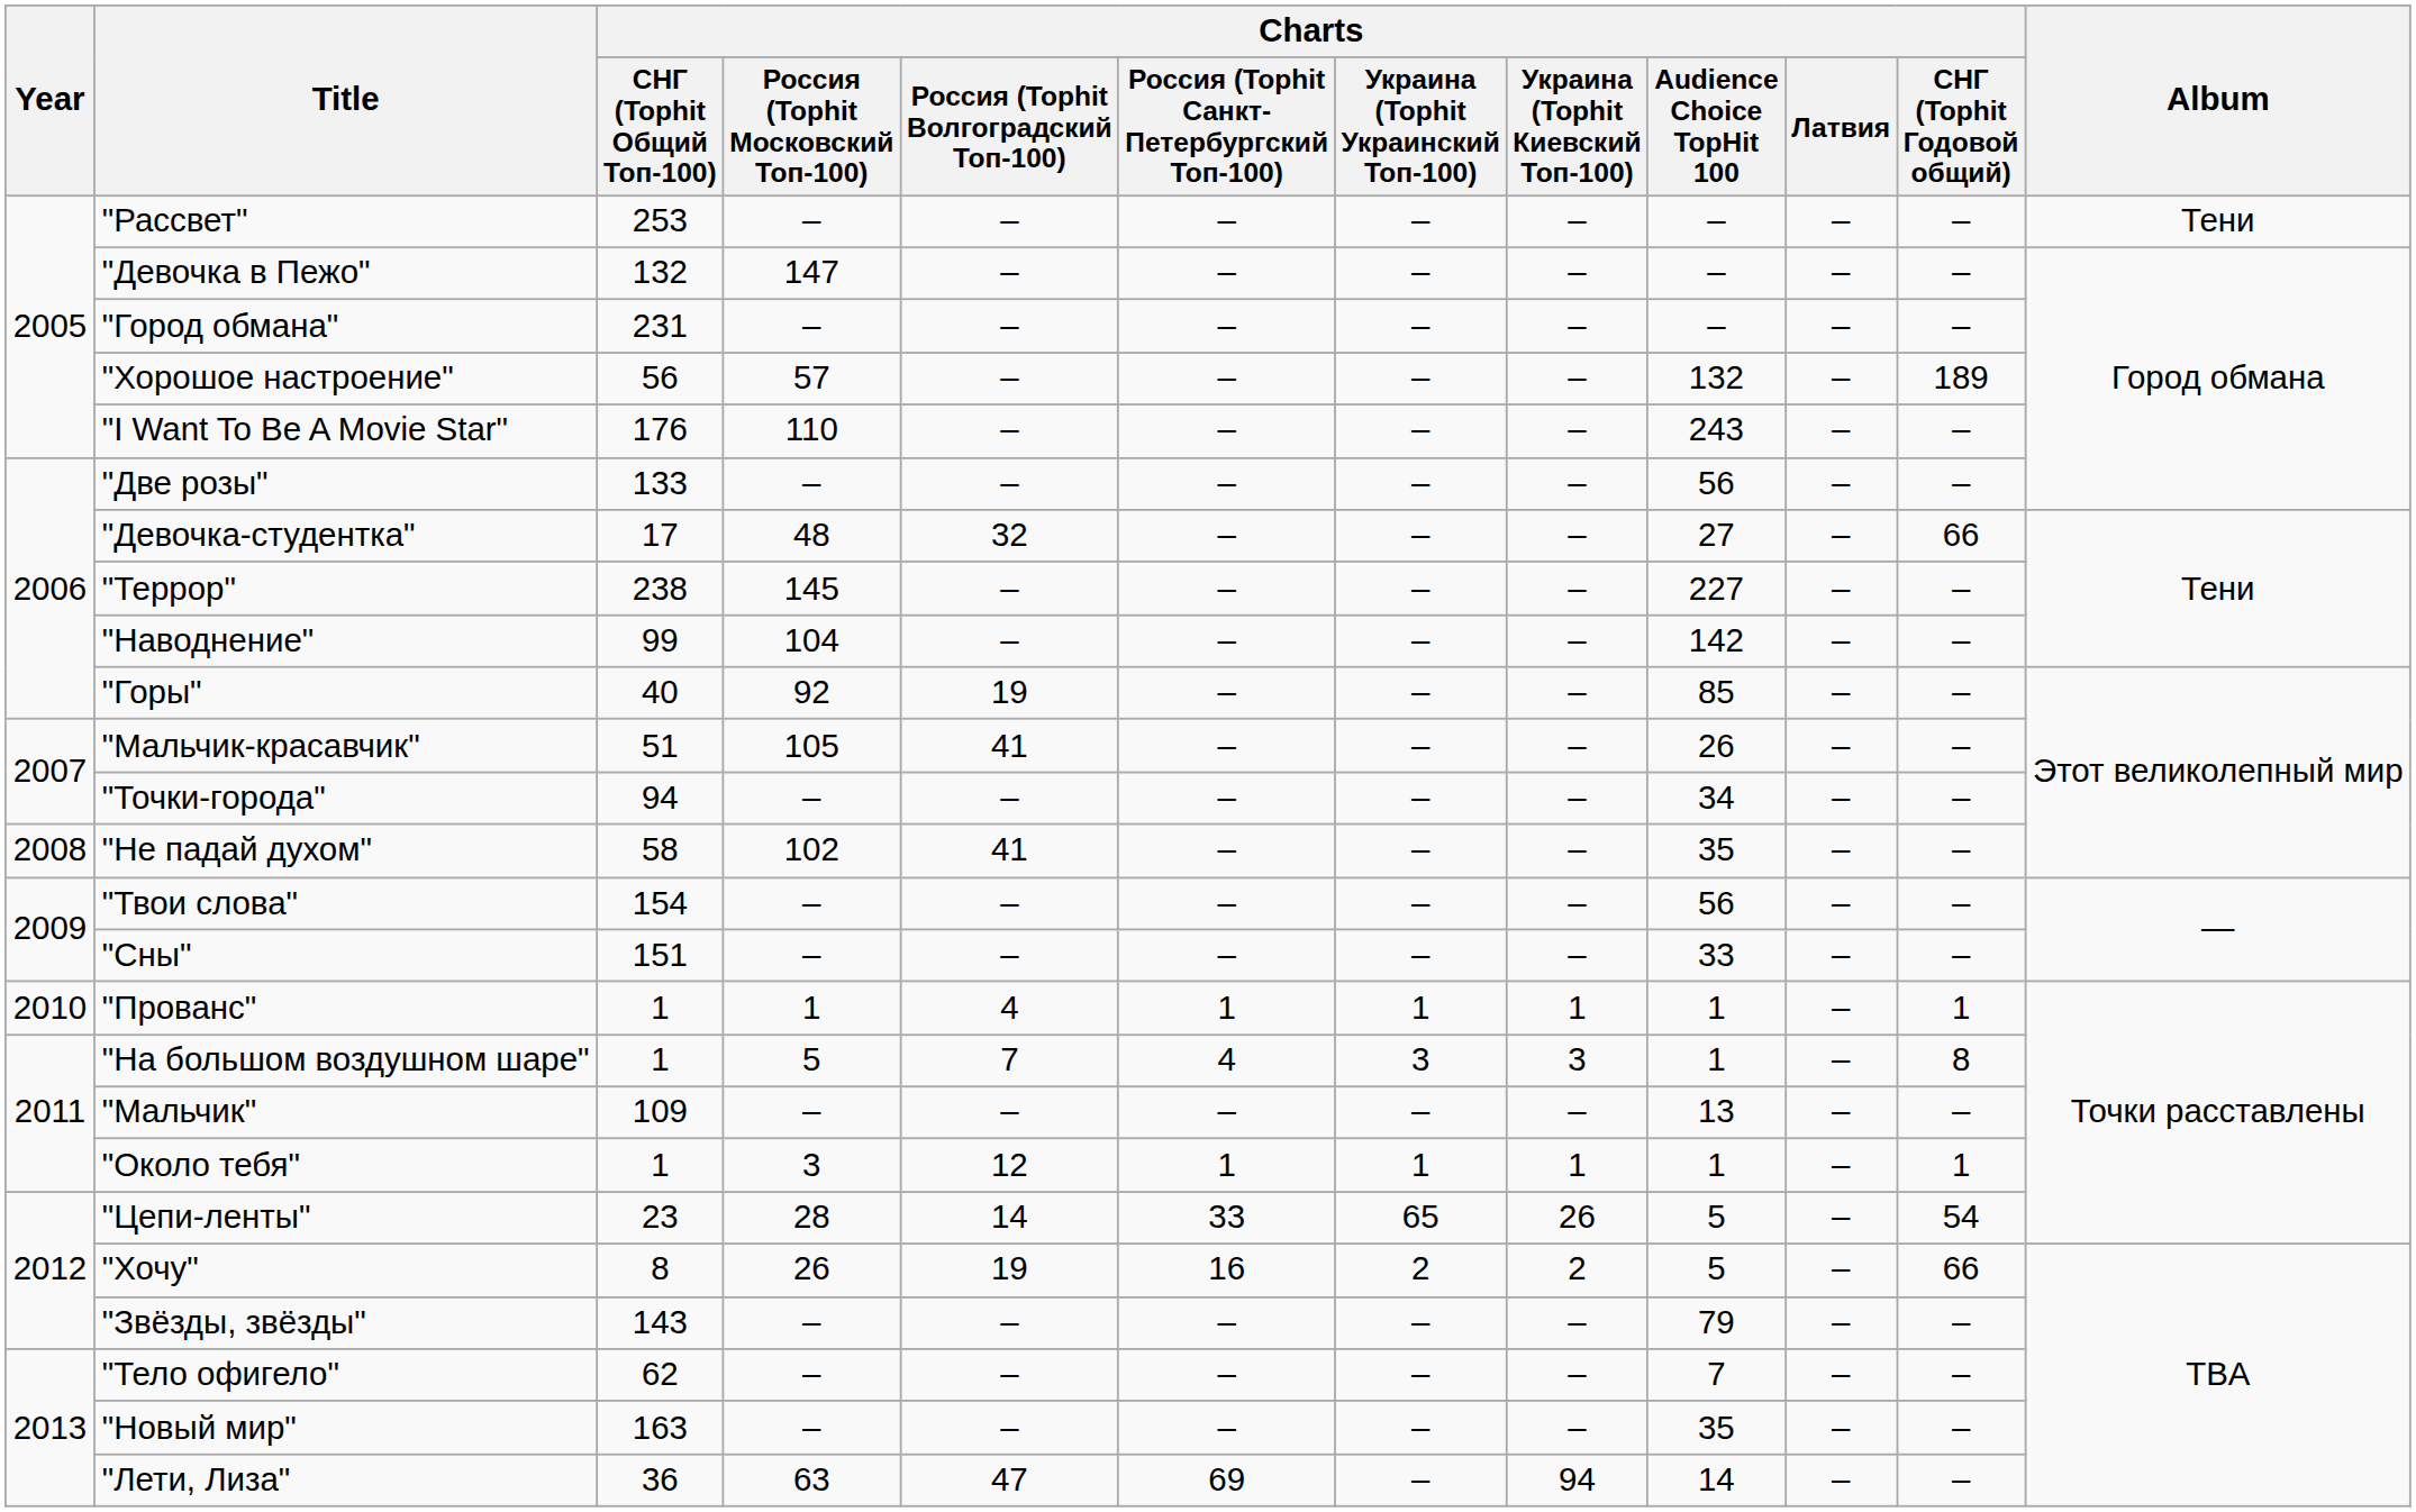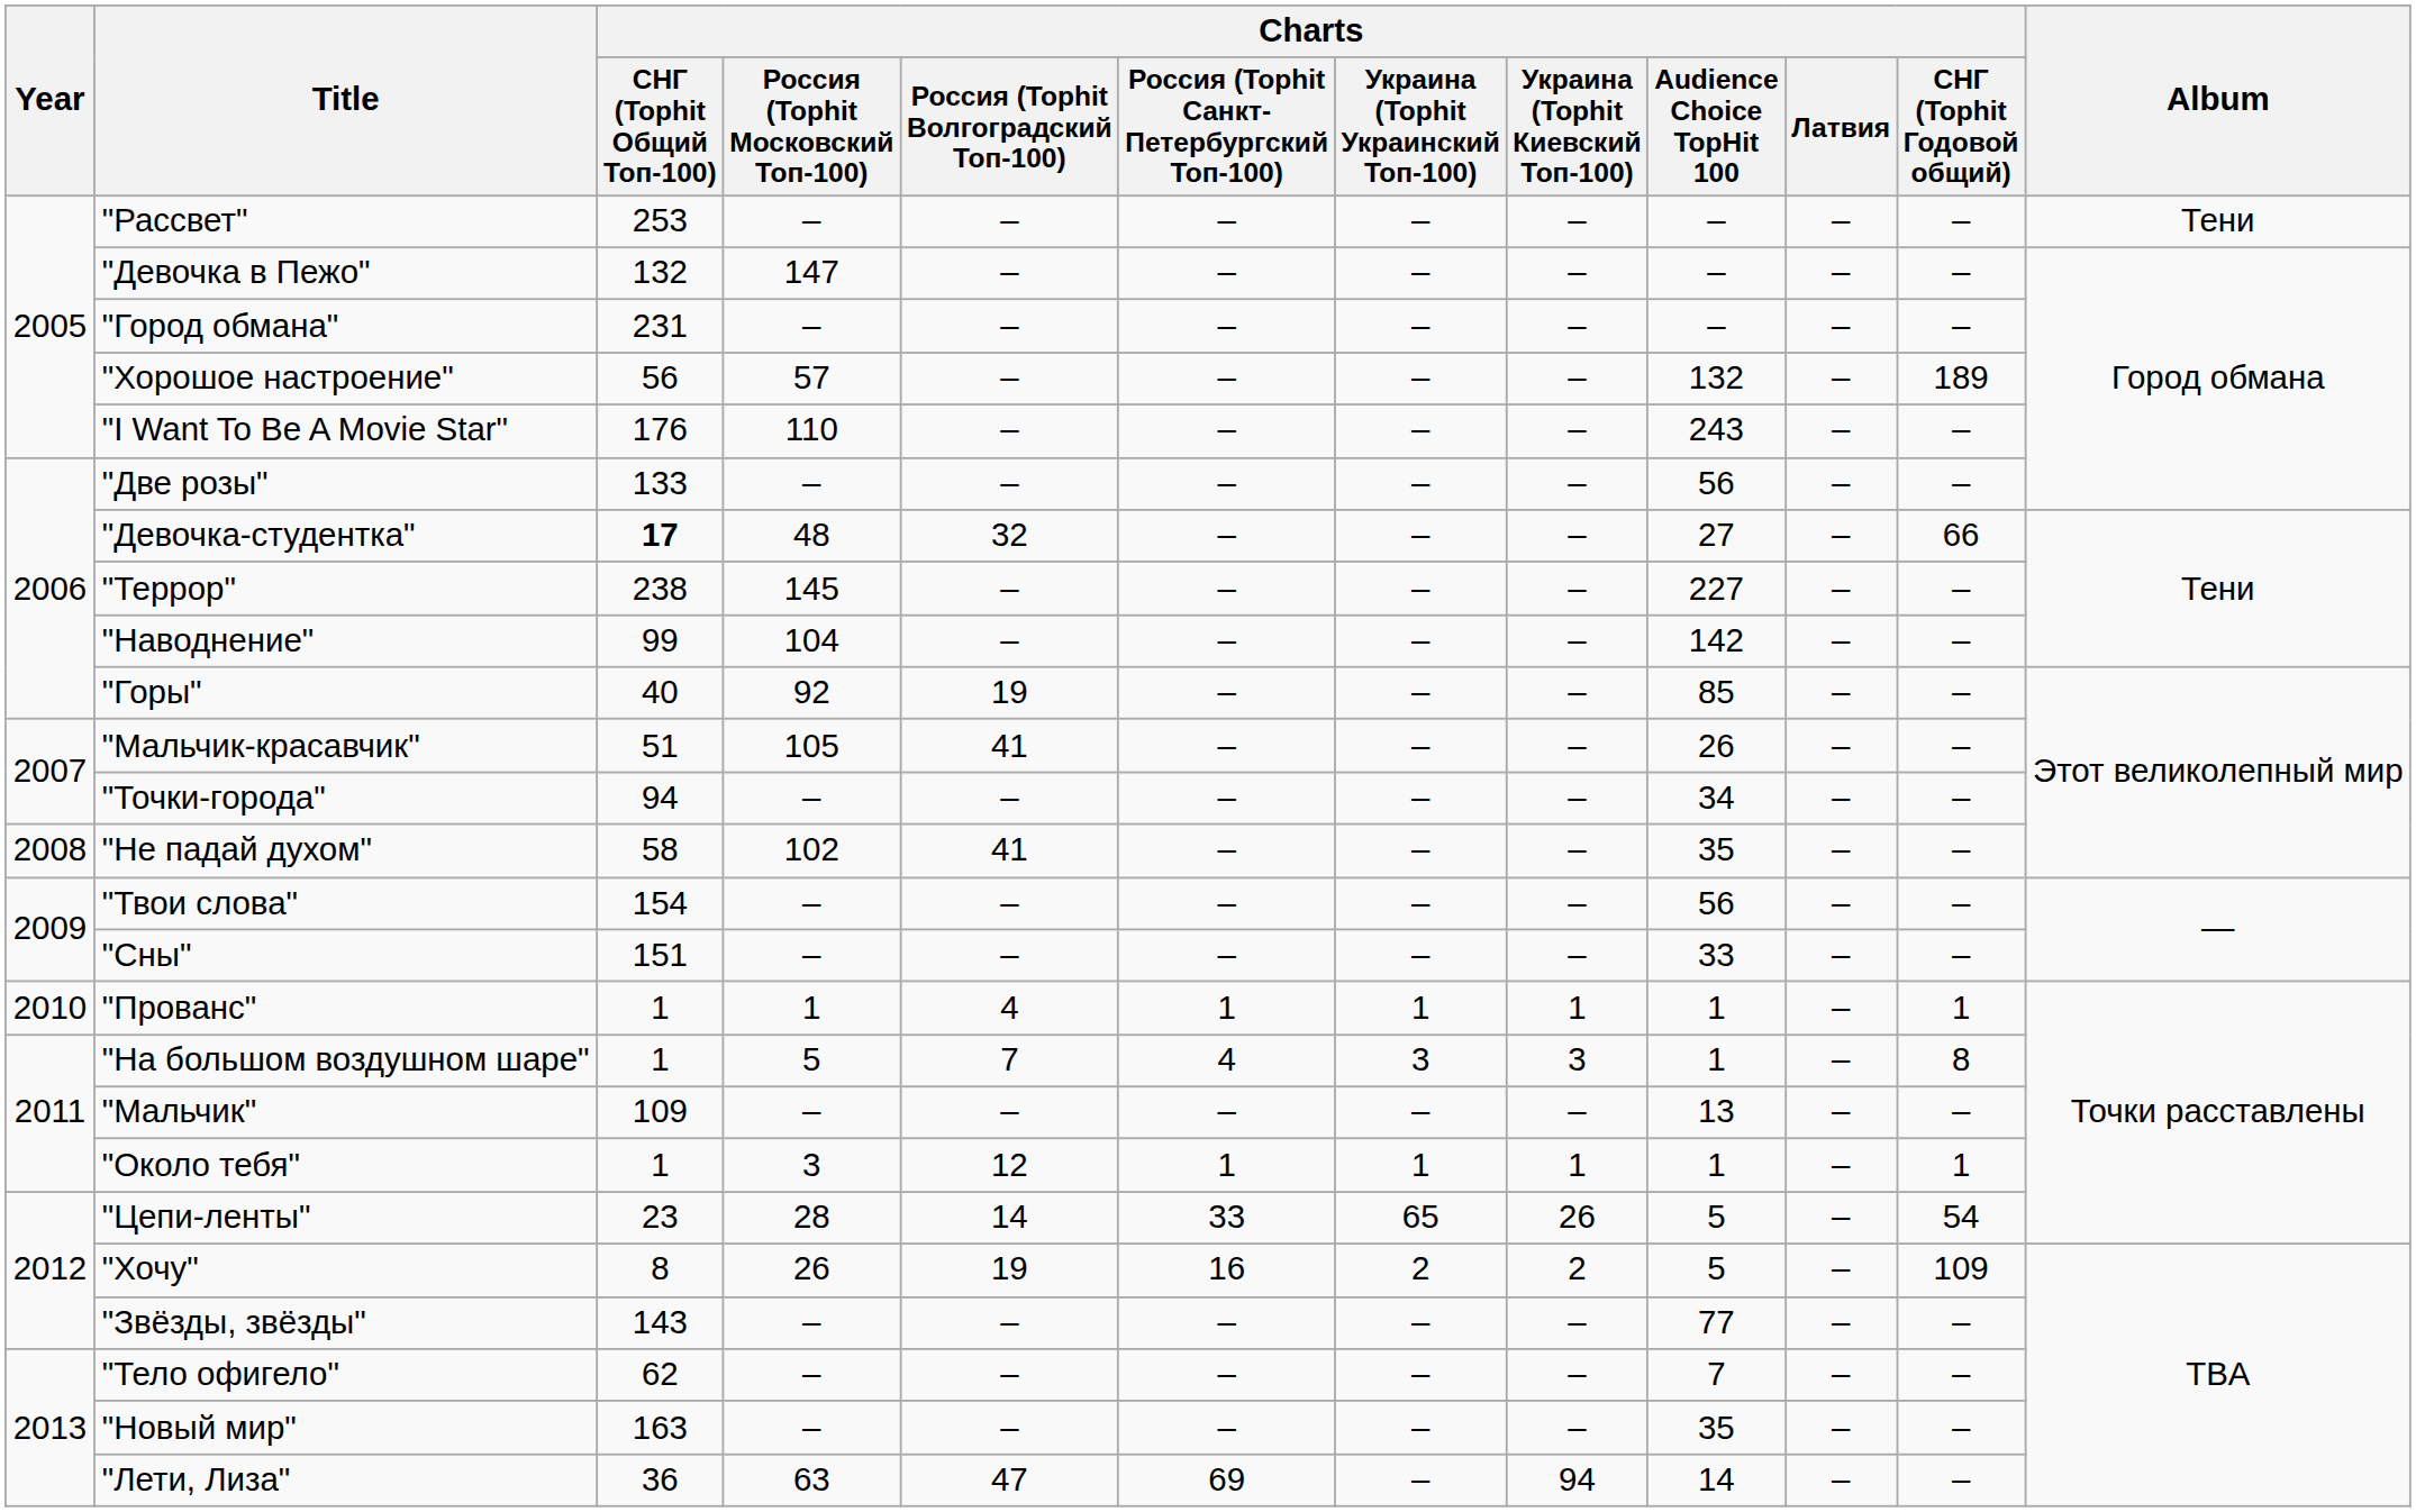"Девочка-студентка" | Charts / СНГ (Tophit Общий Топ-100): normal -> bold
"Хочу" | Charts / СНГ (Tophit Годовой общий): 66 -> 109
"Звёзды, звёзды" | Charts / Audience Choice TopHit 100: 79 -> 77
